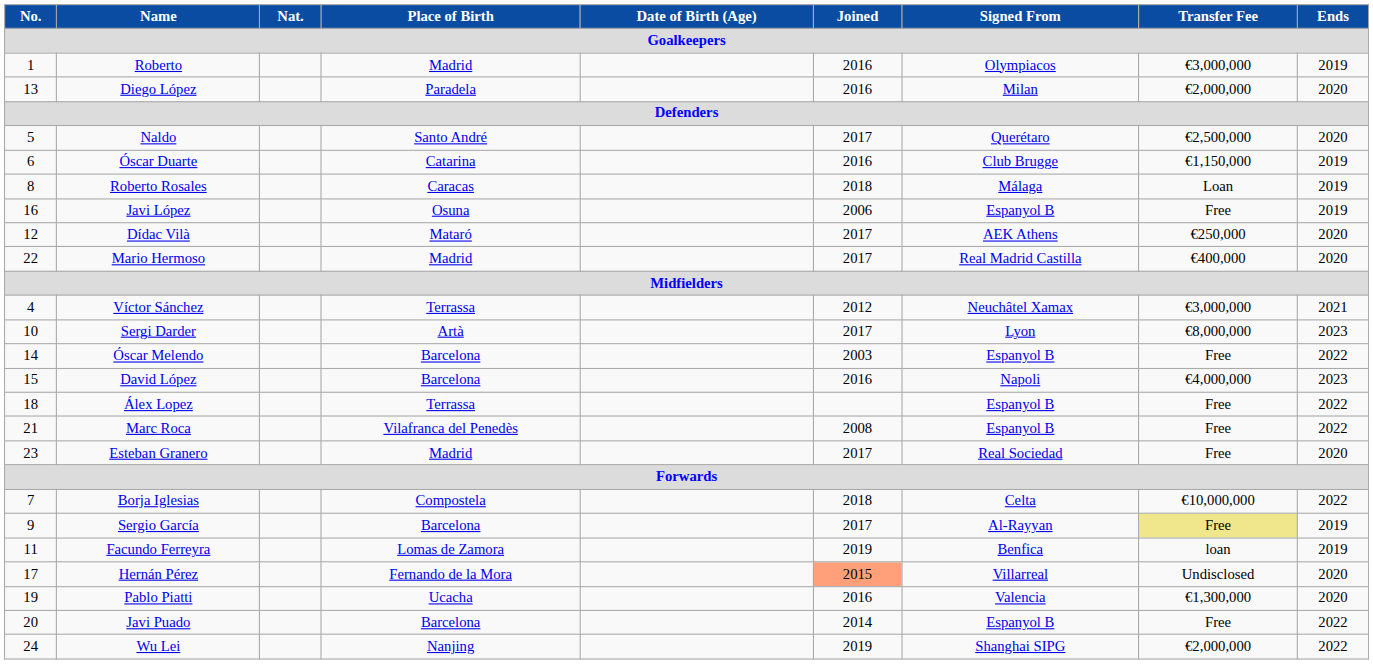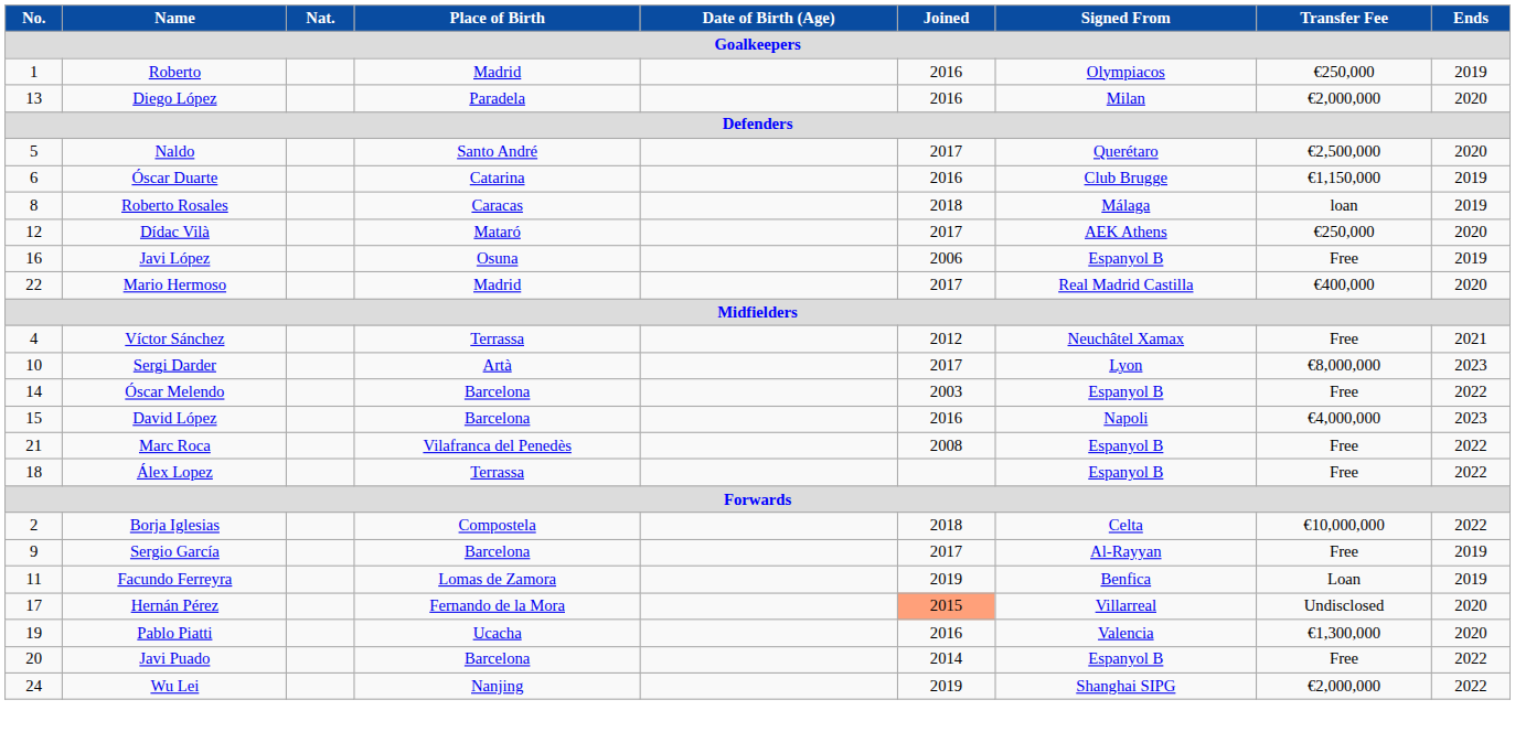Roberto | Transfer Fee: €3,000,000 -> €250,000
Roberto Rosales | Transfer Fee: Loan -> loan
rows swapped: Dídac Vilà <-> Javi López
Víctor Sánchez | Transfer Fee: €3,000,000 -> Free
rows swapped: Álex Lopez <-> Marc Roca
- row: 23 | Esteban Granero | Madrid | 2017 | Real Sociedad | Free | 2020
Borja Iglesias | No.: 7 -> 2
Sergio García | Transfer Fee: khaki background -> no background
Facundo Ferreyra | Transfer Fee: loan -> Loan
